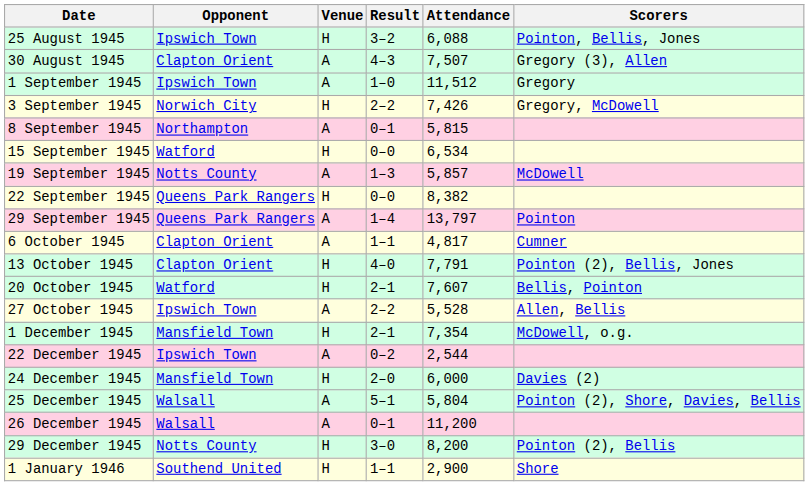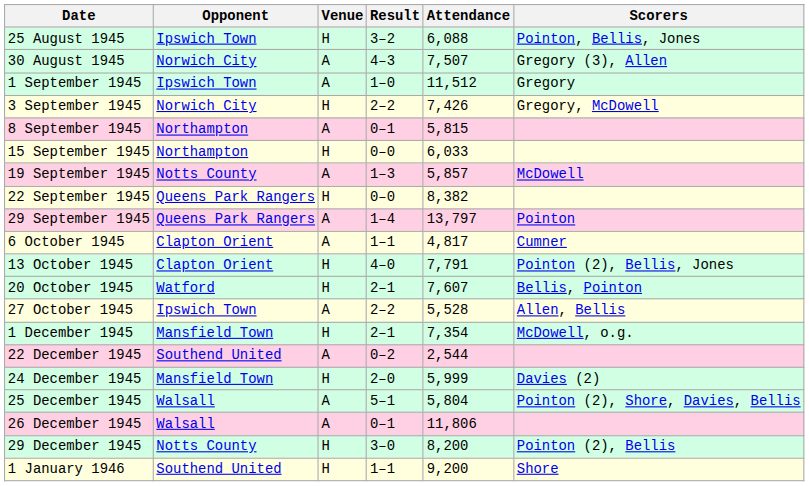30 August 1945 | Opponent: Clapton Orient -> Norwich City
15 September 1945 | Opponent: Watford -> Northampton
15 September 1945 | Attendance: 6,534 -> 6,033
22 December 1945 | Opponent: Ipswich Town -> Southend United
24 December 1945 | Attendance: 6,000 -> 5,999
26 December 1945 | Attendance: 11,200 -> 11,806
1 January 1946 | Attendance: 2,900 -> 9,200
